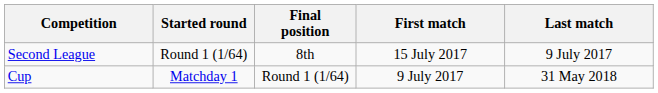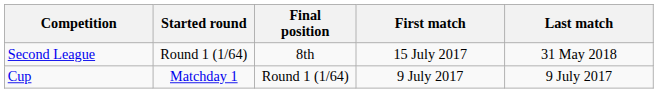Second League | Last match: 9 July 2017 -> 31 May 2018
Cup | Last match: 31 May 2018 -> 9 July 2017
